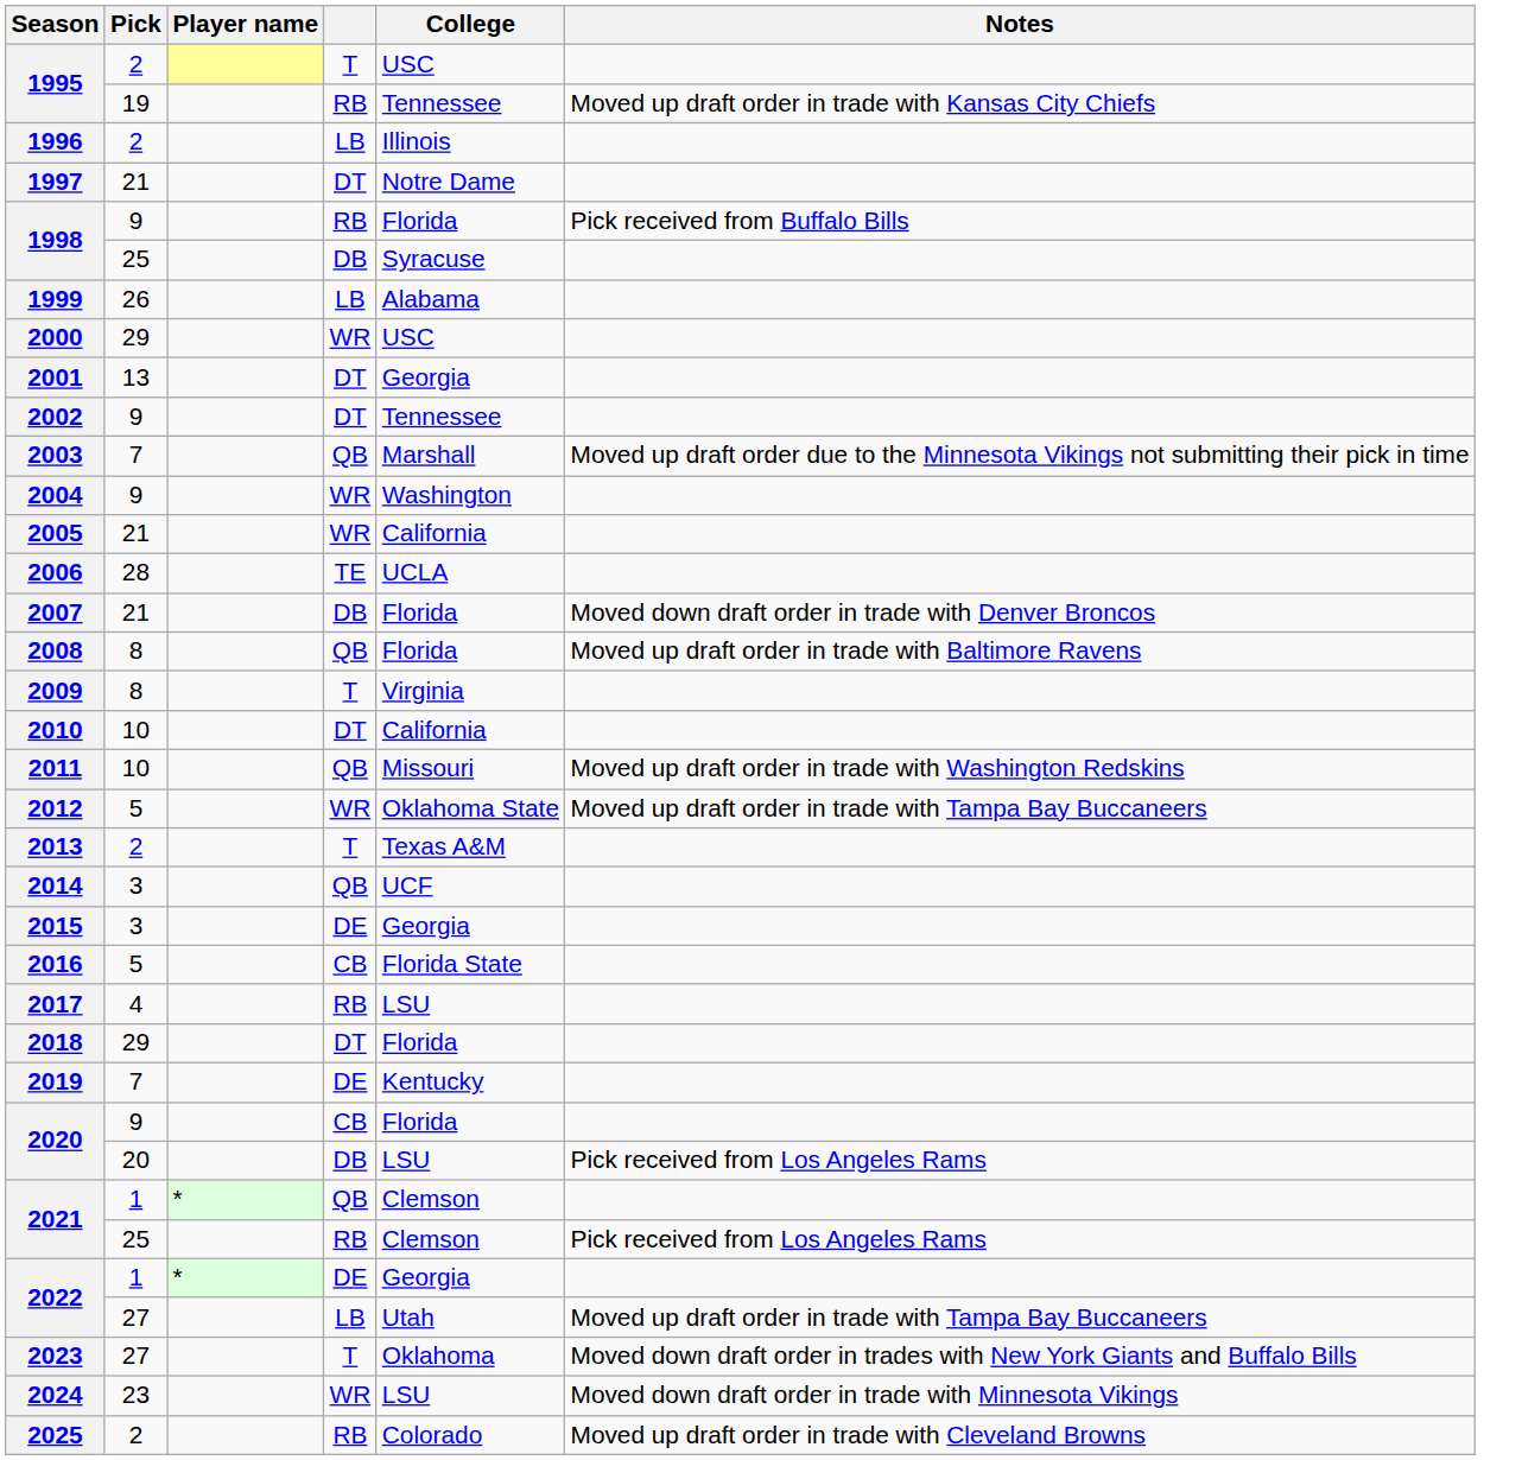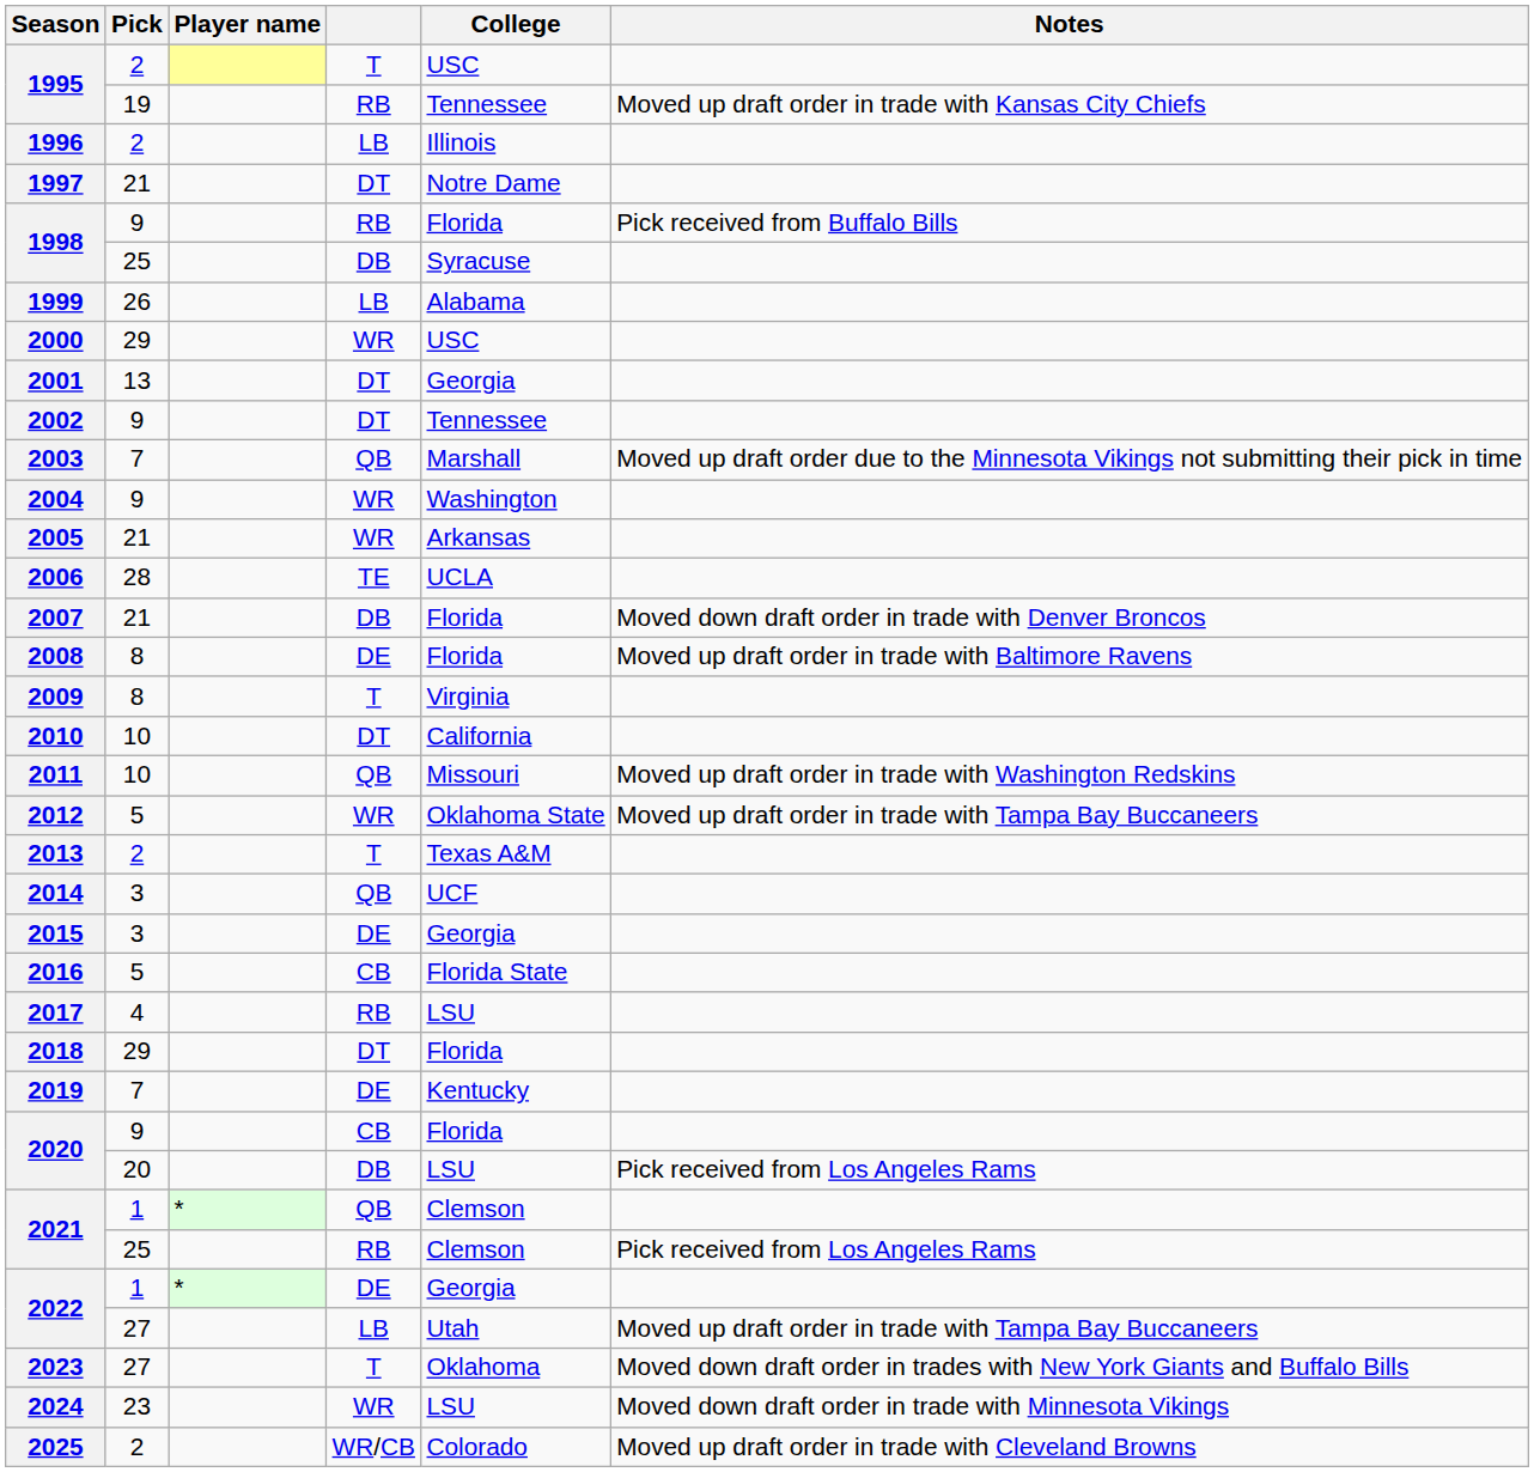2005 | College: California -> Arkansas
2008 | column 4: QB -> DE
2025 | column 4: RB -> WR/CB
